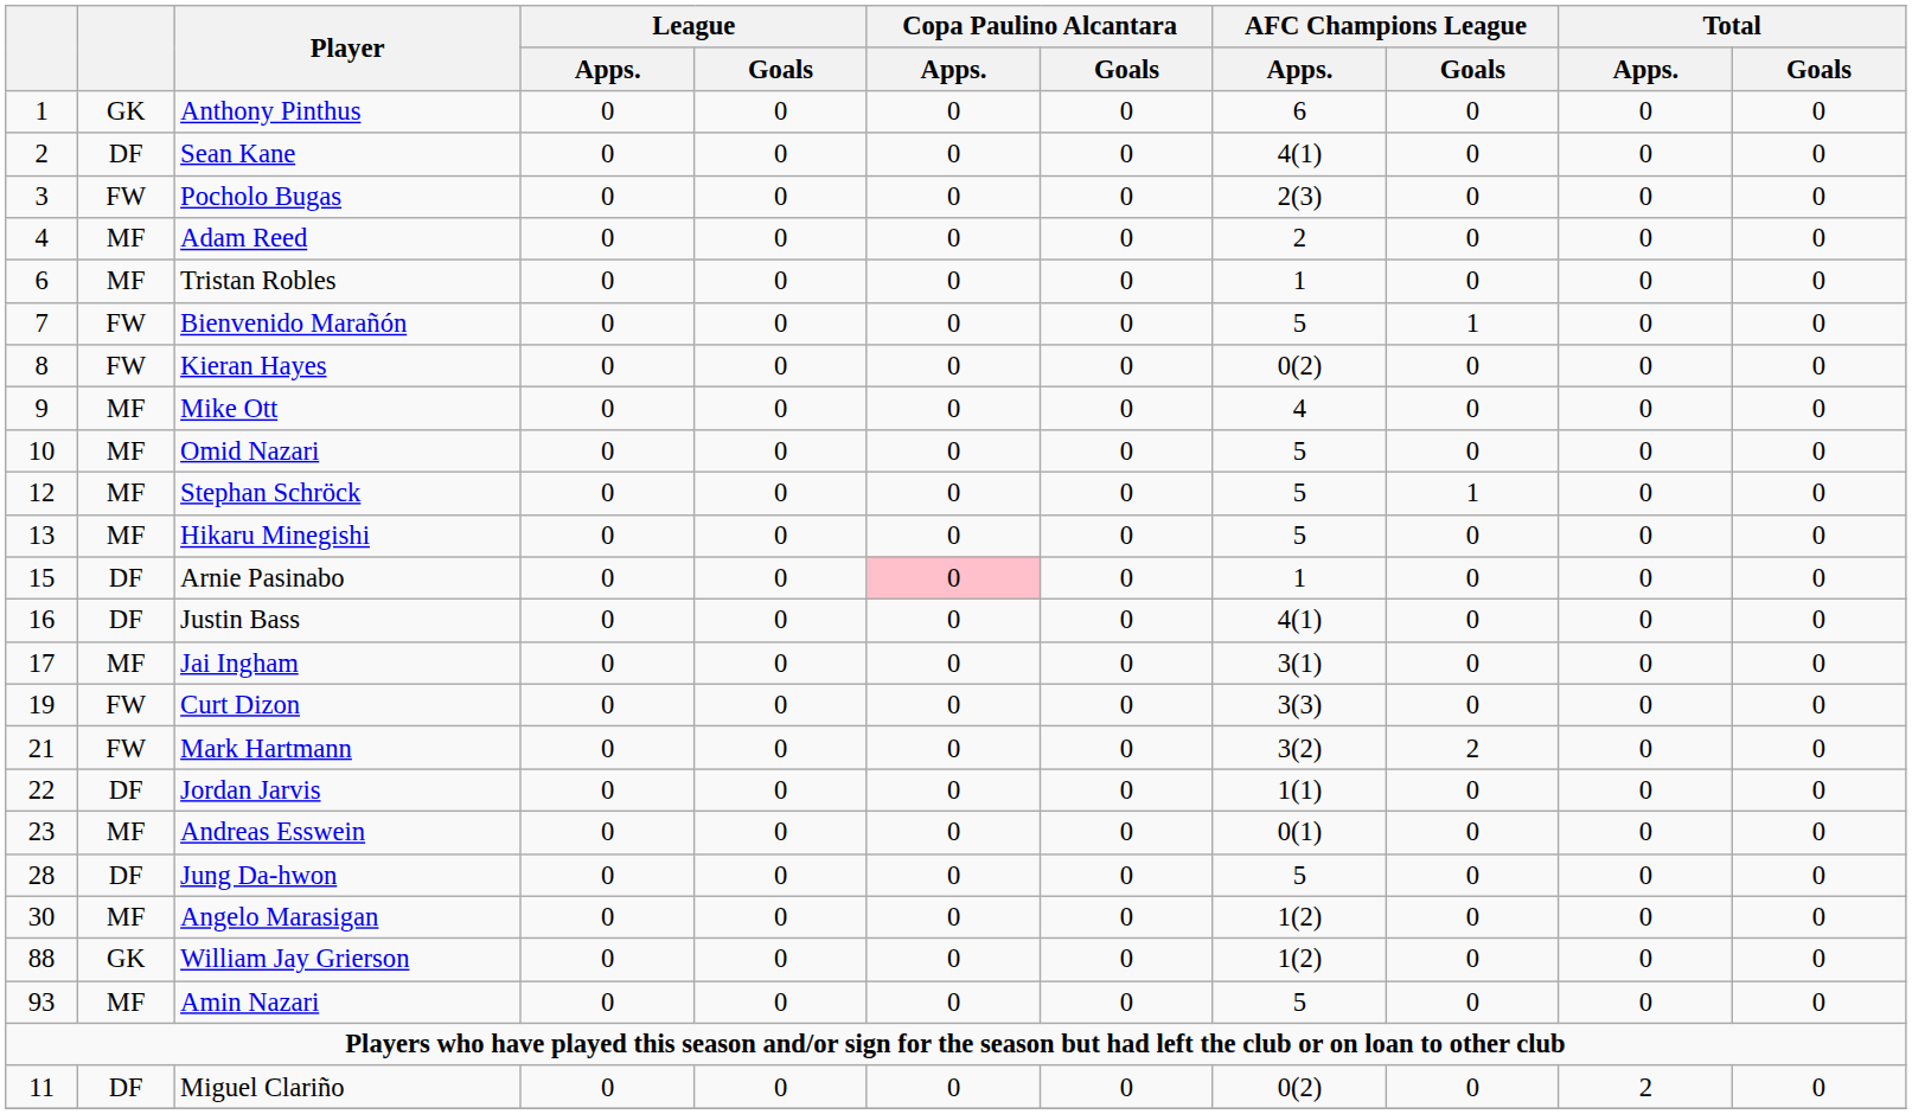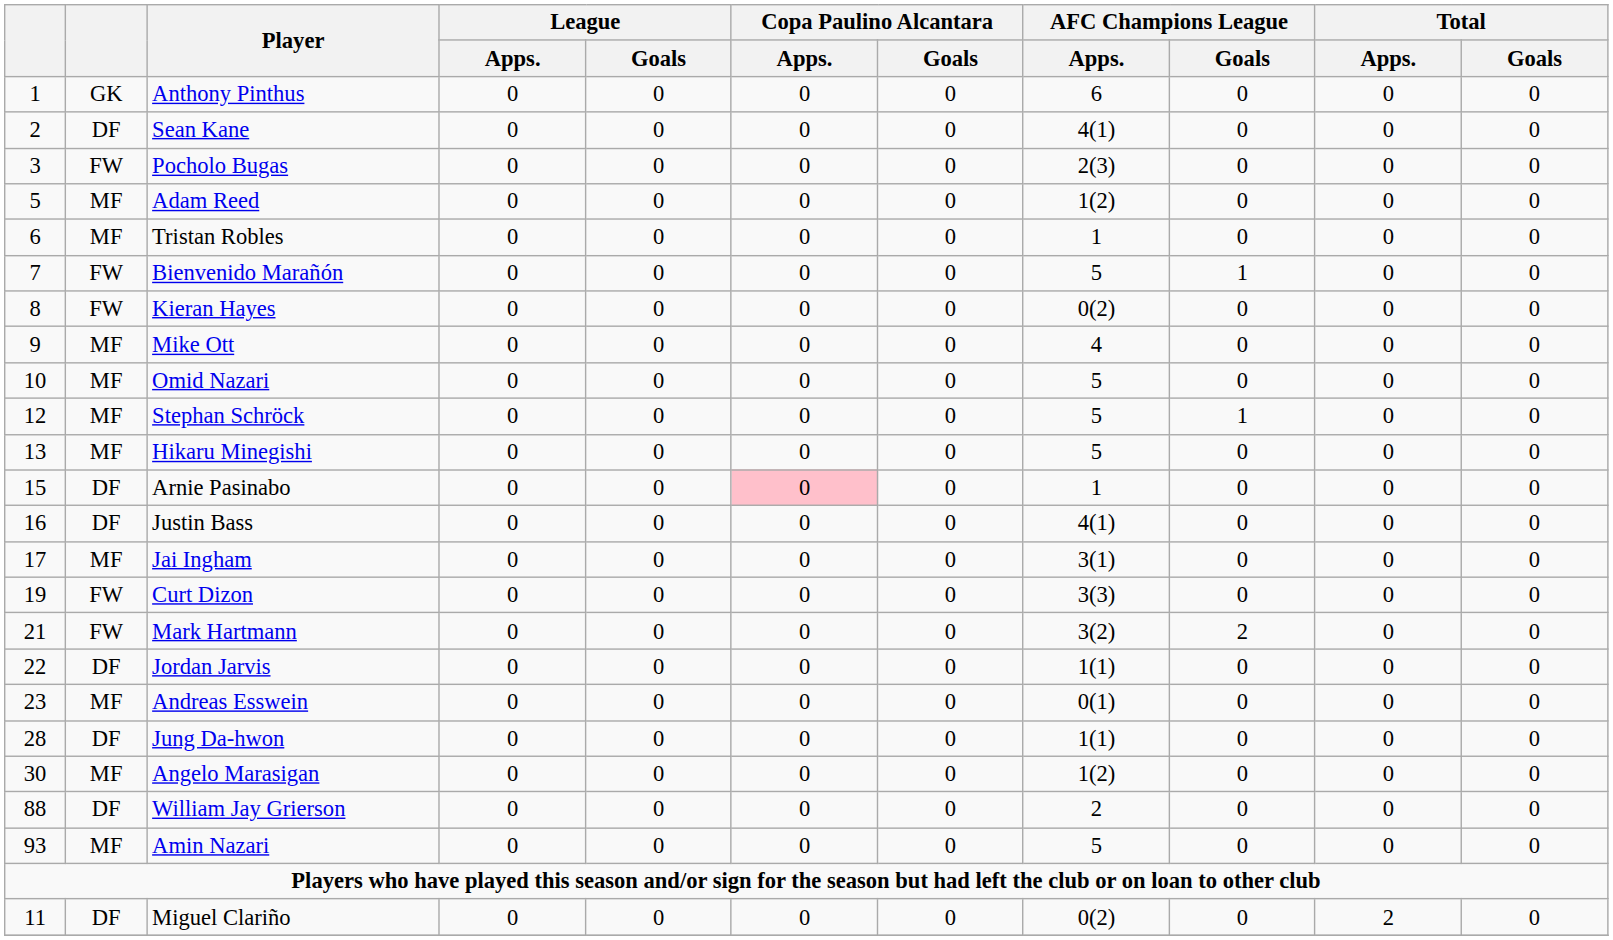Adam Reed | column 1: 4 -> 5
Adam Reed | AFC Champions League / Apps.: 2 -> 1(2)
Jung Da-hwon | AFC Champions League / Apps.: 5 -> 1(1)
William Jay Grierson | column 2: GK -> DF
William Jay Grierson | AFC Champions League / Apps.: 1(2) -> 2
